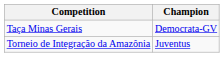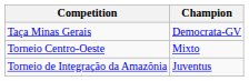+ row: Torneio Centro-Oeste | Mixto
